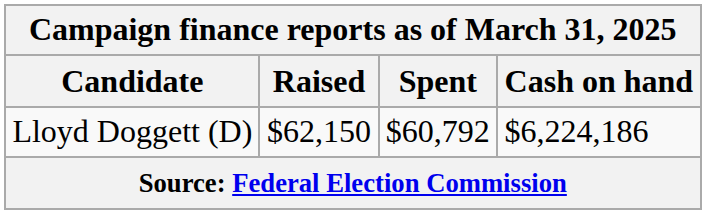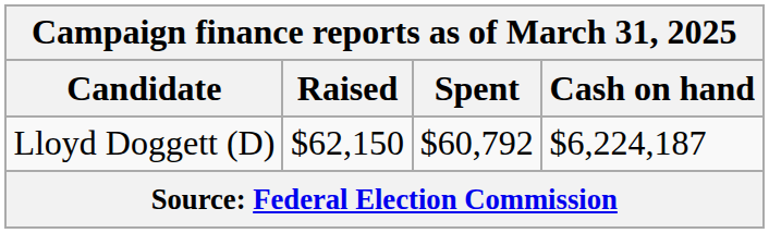Lloyd Doggett (D) | Cash on hand: $6,224,186 -> $6,224,187
